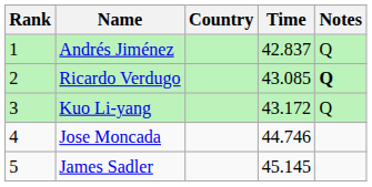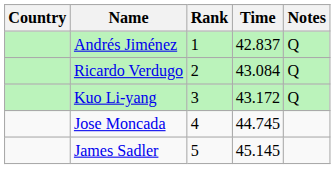columns swapped: Rank <-> Country
Ricardo Verdugo | Time: 43.085 -> 43.084
Ricardo Verdugo | Notes: bold -> normal
Jose Moncada | Time: 44.746 -> 44.745
